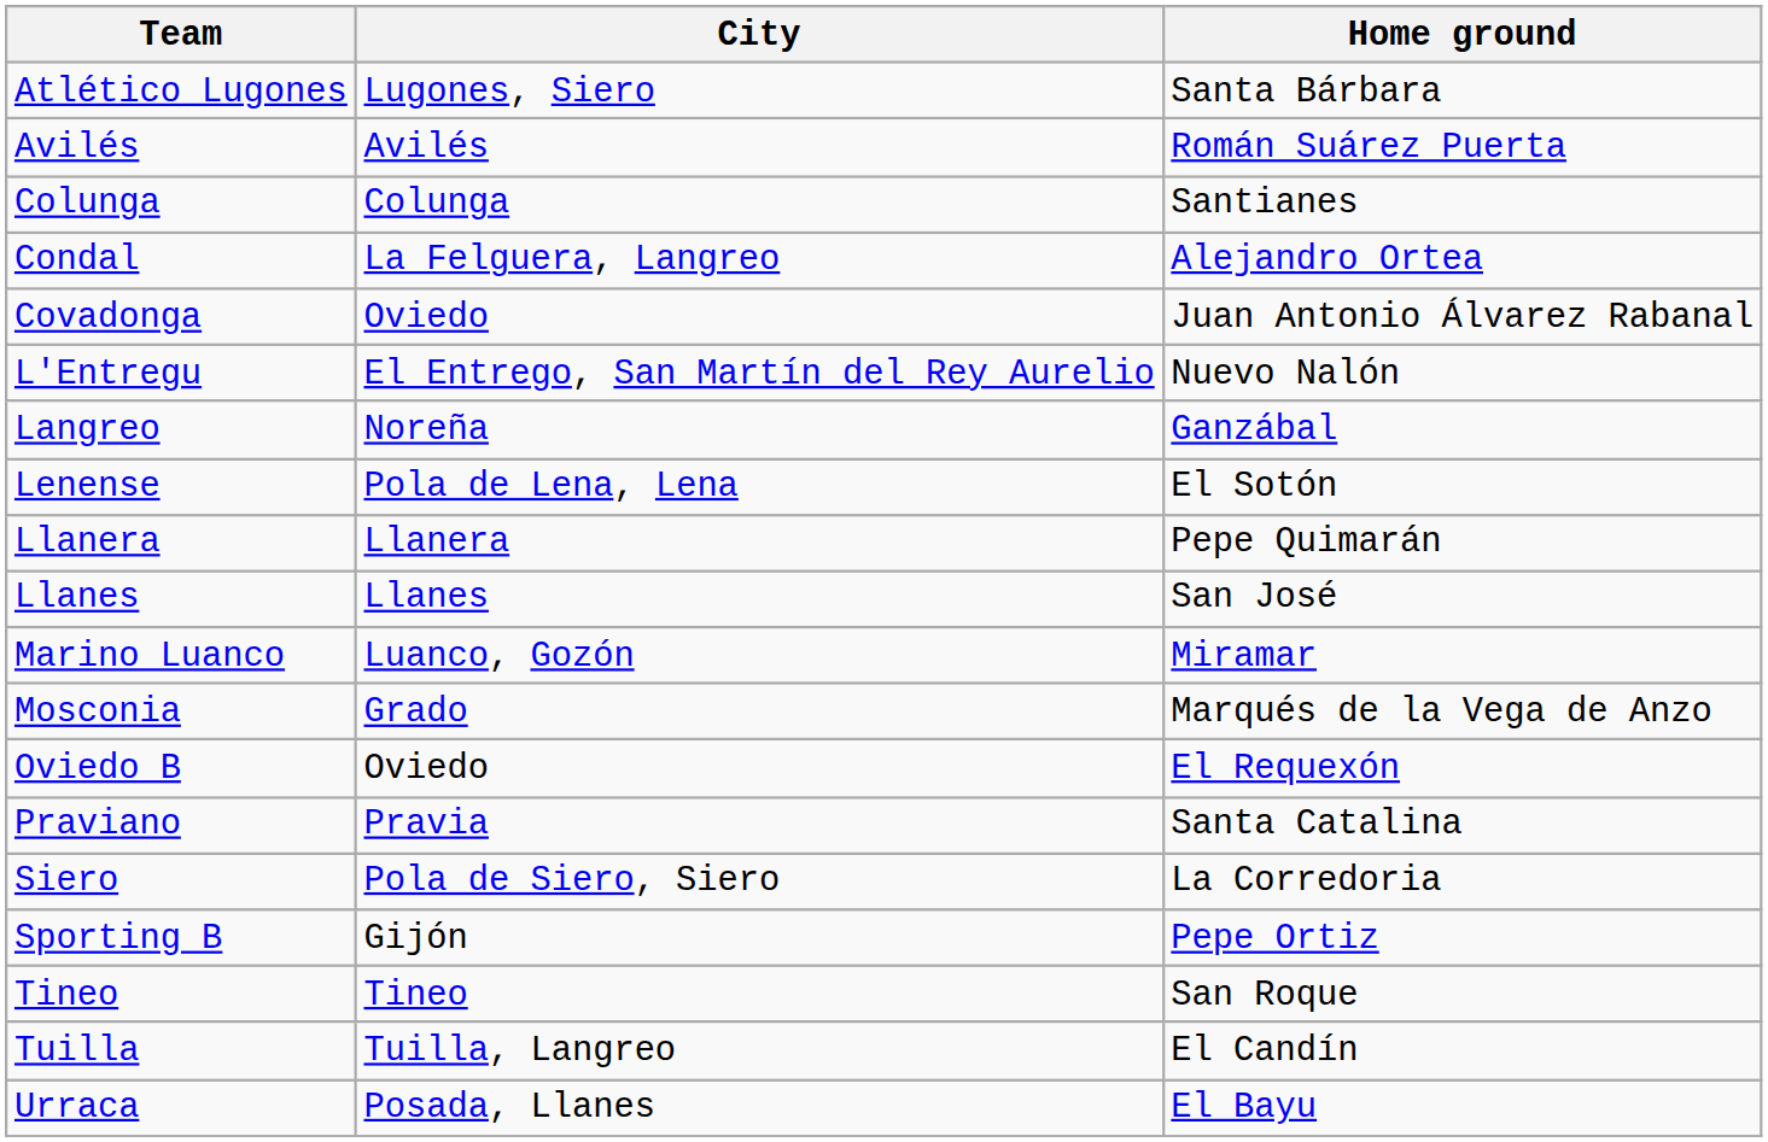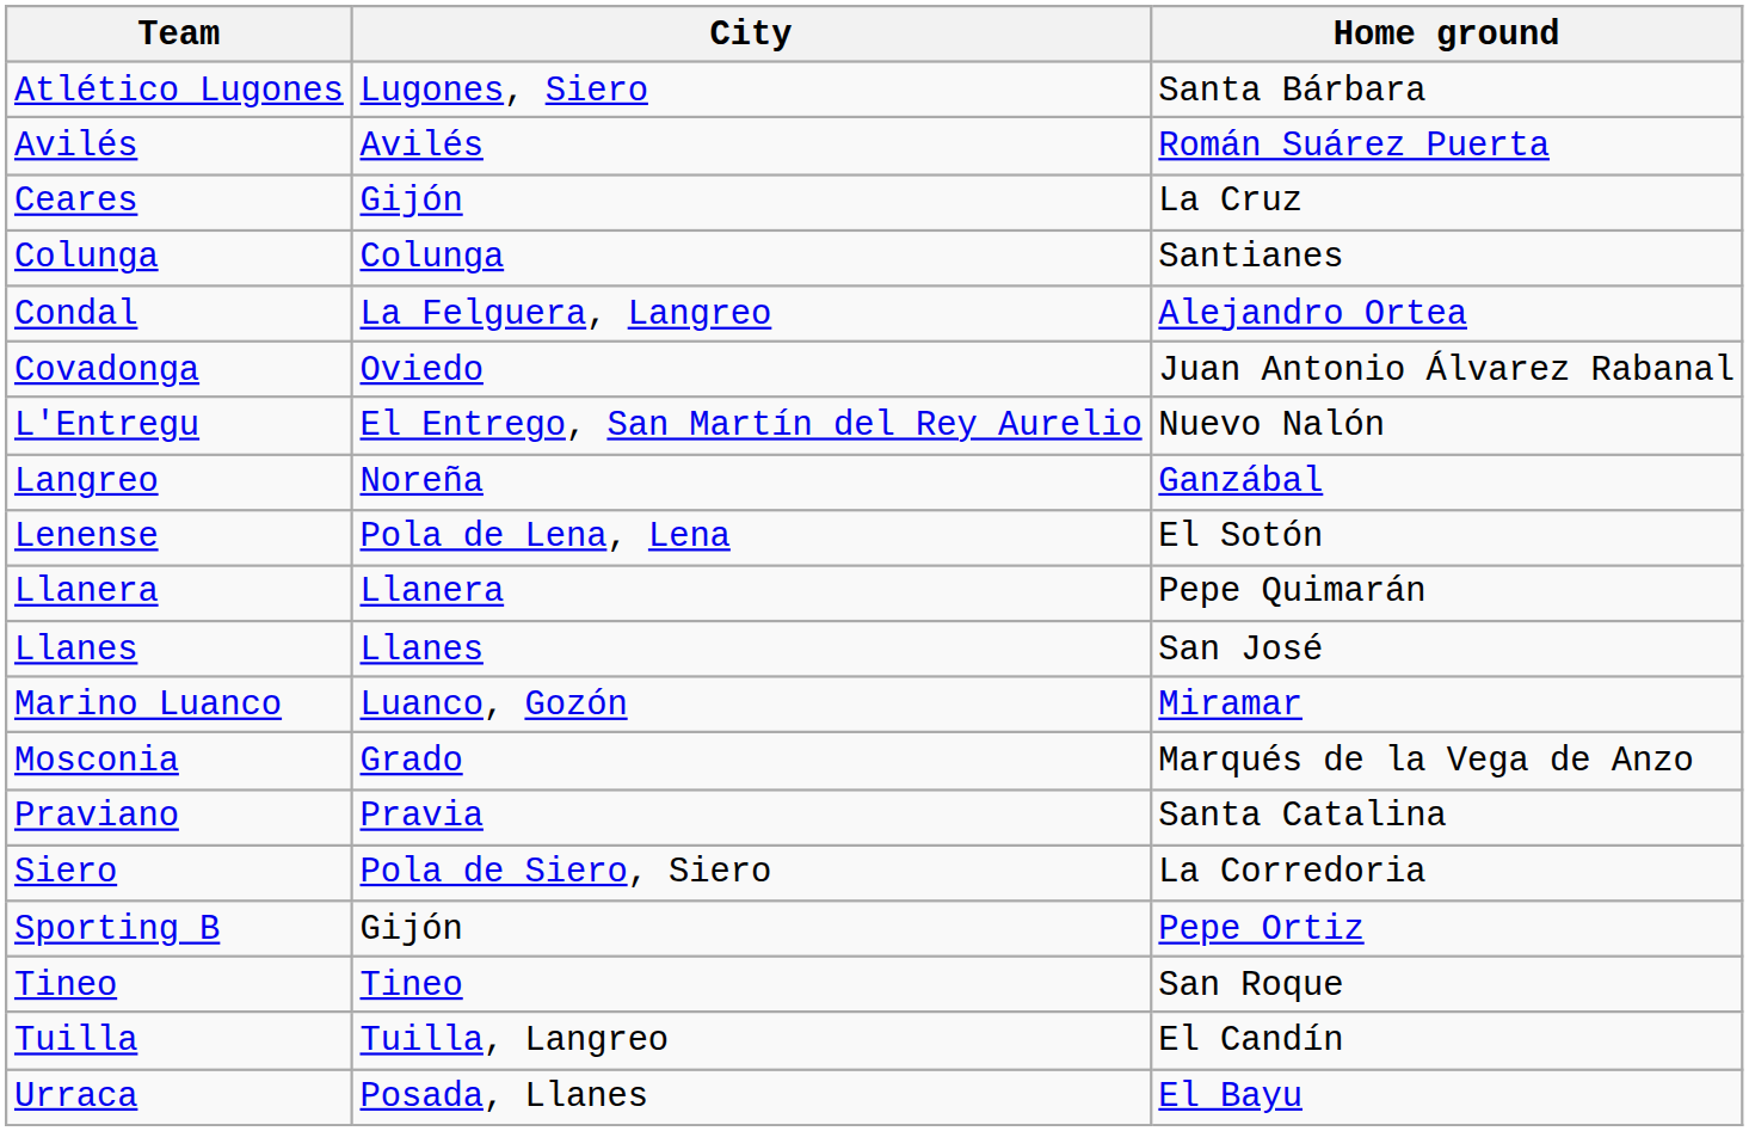+ row: Ceares | Gijón | La Cruz
- row: Oviedo B | Oviedo | El Requexón
